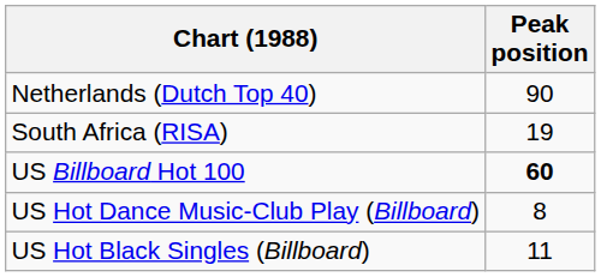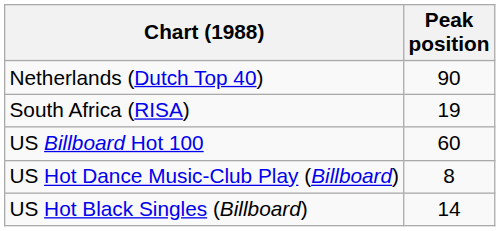US Billboard Hot 100 | Peak position: bold -> normal
US Hot Black Singles (Billboard) | Peak position: 11 -> 14
